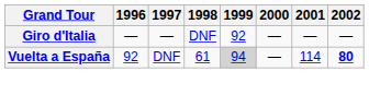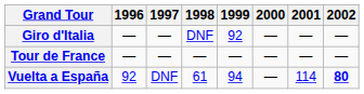+ row: Tour de France | — | — | — | — | — | — | —
Vuelta a España | 1999: lightgrey background -> no background
